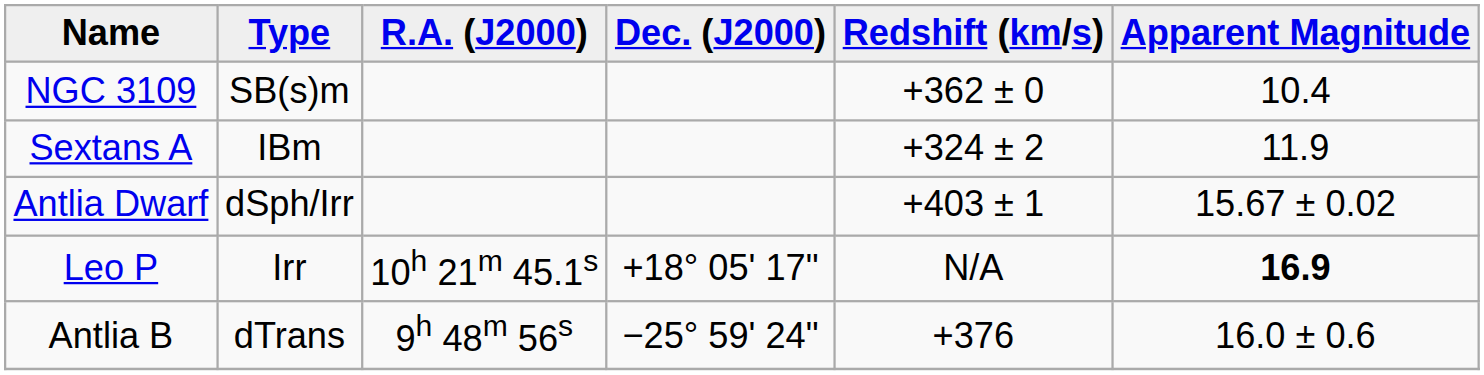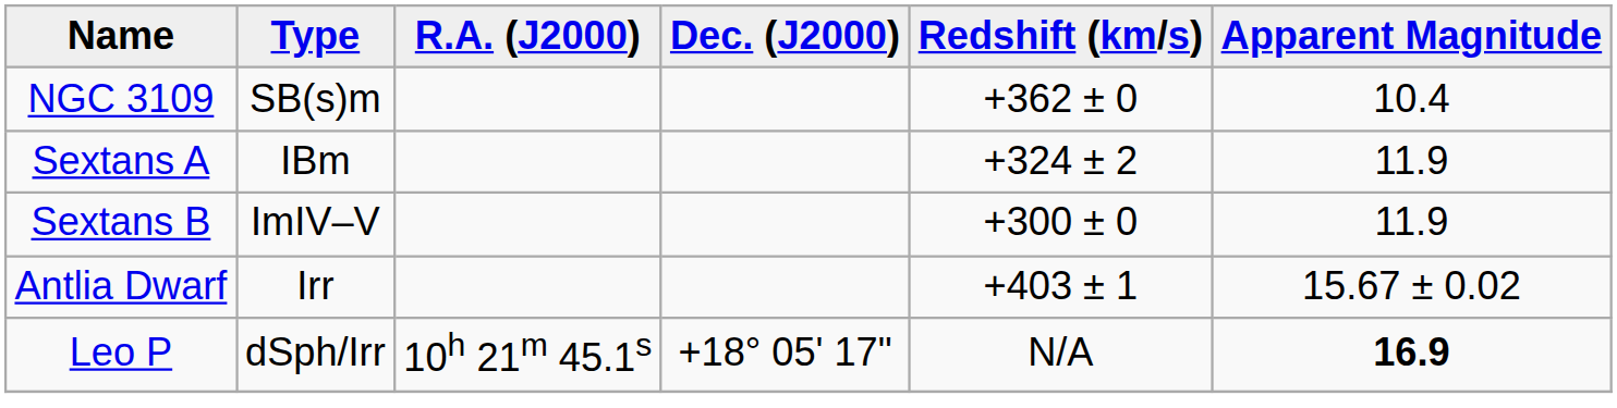+ row: Sextans B | ImIV–V | +300 ± 0 | 11.9
Antlia Dwarf | Type: dSph/Irr -> Irr
Leo P | Type: Irr -> dSph/Irr
- row: Antlia B | dTrans | 9h 48m 56s | −25° 59' 24" | +376 | 16.0 ± 0.6
